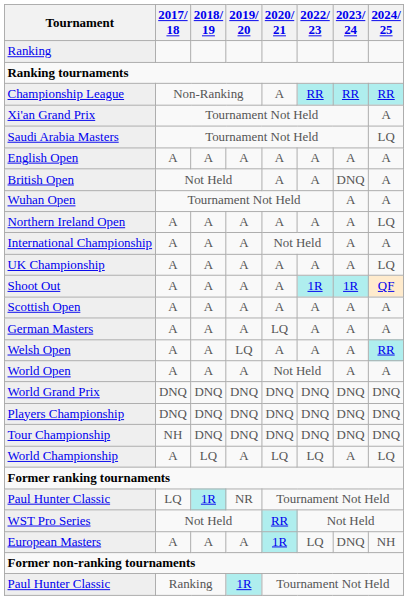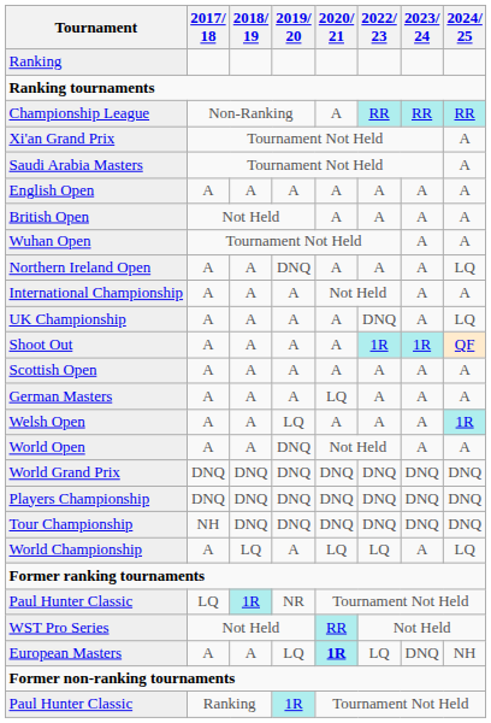Saudi Arabia Masters | 2024/ 25: LQ -> A
British Open | 2023/ 24: DNQ -> A
Northern Ireland Open | 2019/ 20: A -> DNQ
UK Championship | 2022/ 23: A -> DNQ
Welsh Open | 2024/ 25: RR -> 1R
World Open | 2019/ 20: A -> DNQ
European Masters | 2019/ 20: A -> LQ
European Masters | 2020/ 21: normal -> bold
